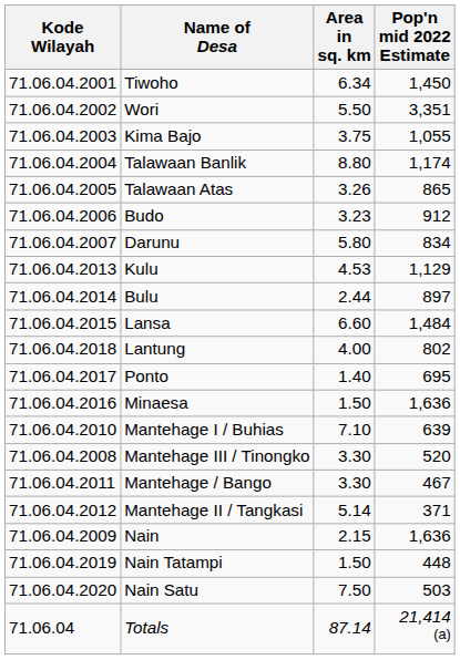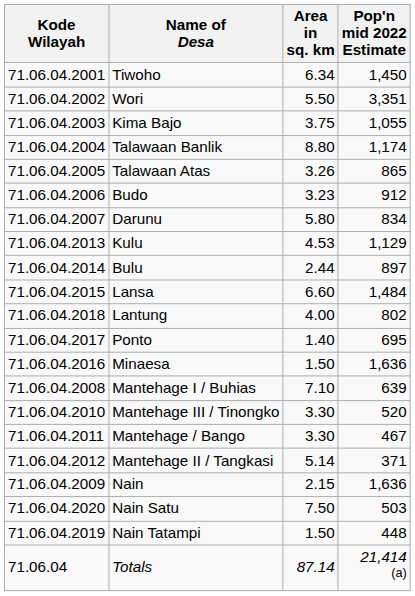Mantehage I / Buhias | Kode Wilayah: 71.06.04.2010 -> 71.06.04.2008
Mantehage III / Tinongko | Kode Wilayah: 71.06.04.2008 -> 71.06.04.2010
rows swapped: Nain Tatampi <-> Nain Satu
